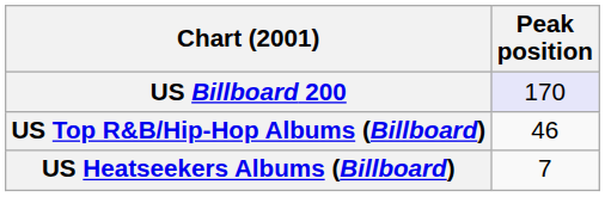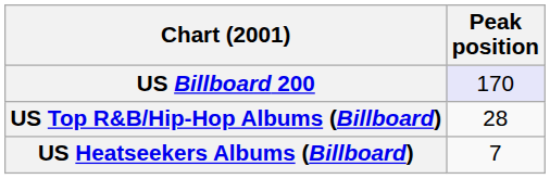US Top R&B/Hip-Hop Albums (Billboard) | Peak position: 46 -> 28
